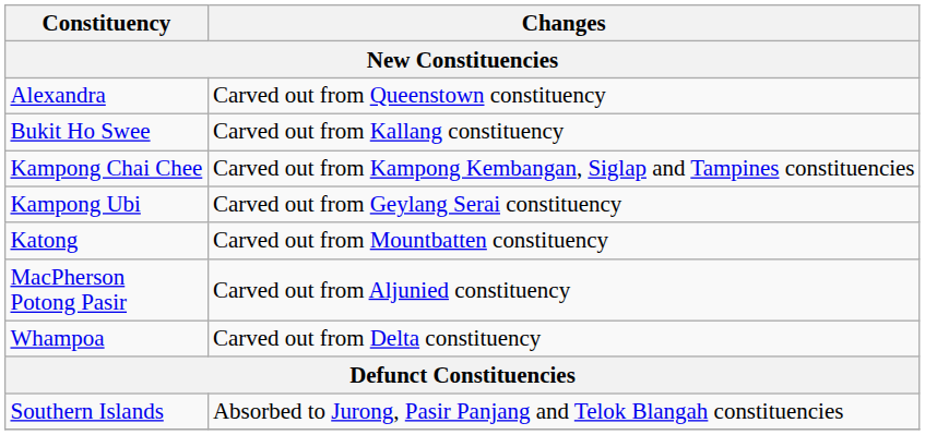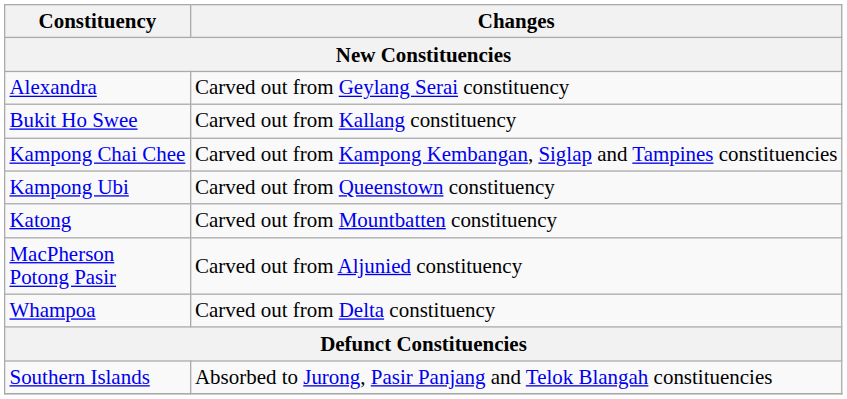Alexandra | Changes: Carved out from Queenstown constituency -> Carved out from Geylang Serai constituency
Kampong Ubi | Changes: Carved out from Geylang Serai constituency -> Carved out from Queenstown constituency
